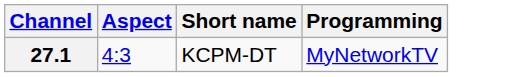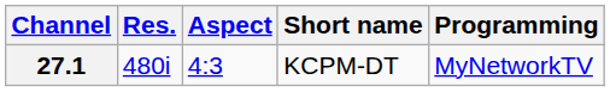+ column: Res. | 480i
